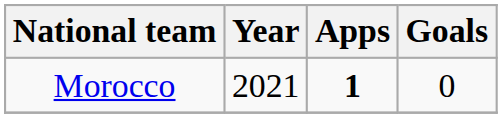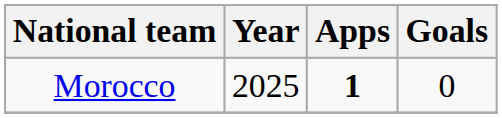Morocco | Year: 2021 -> 2025
